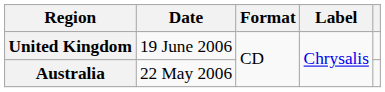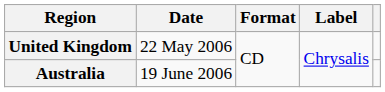United Kingdom | Date: 19 June 2006 -> 22 May 2006
Australia | Date: 22 May 2006 -> 19 June 2006
